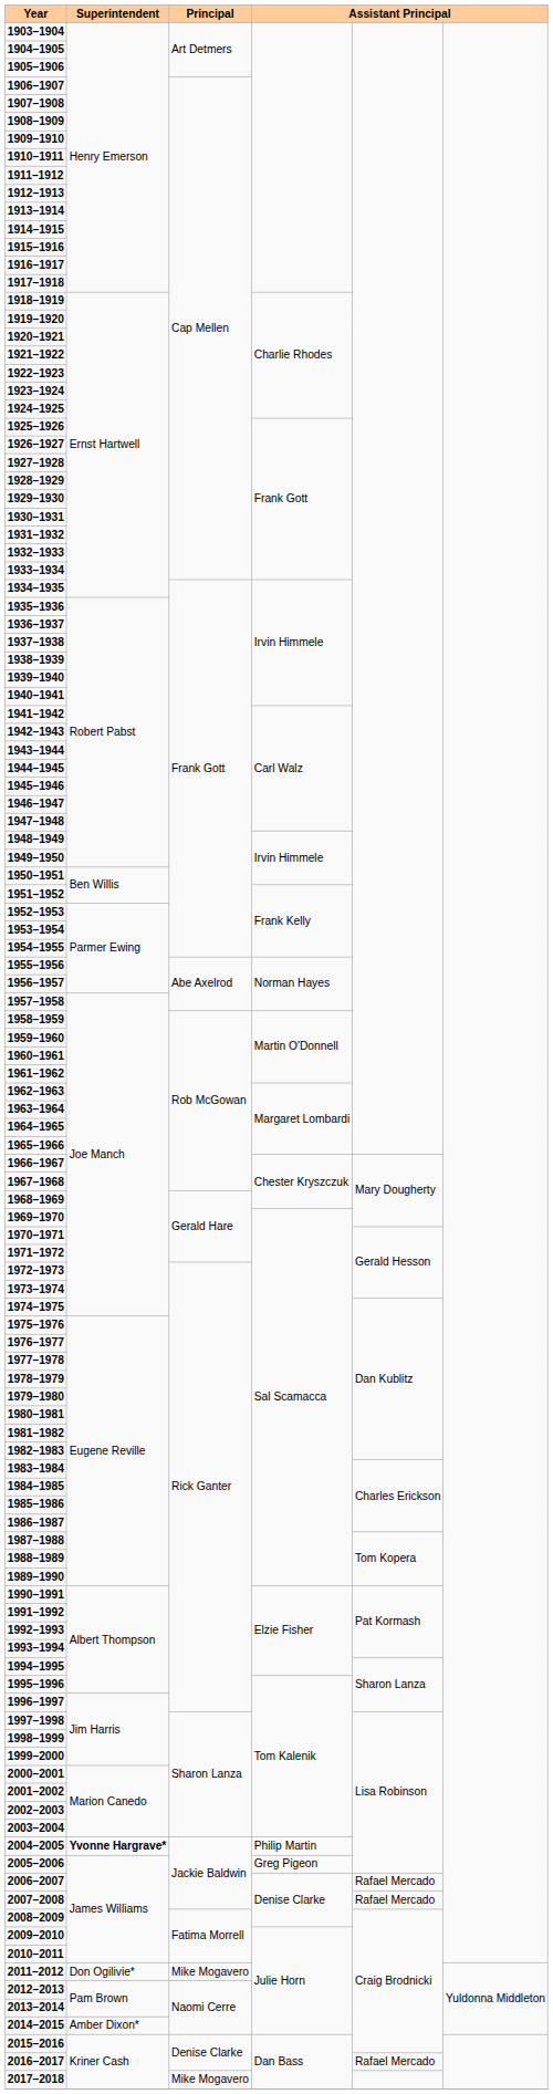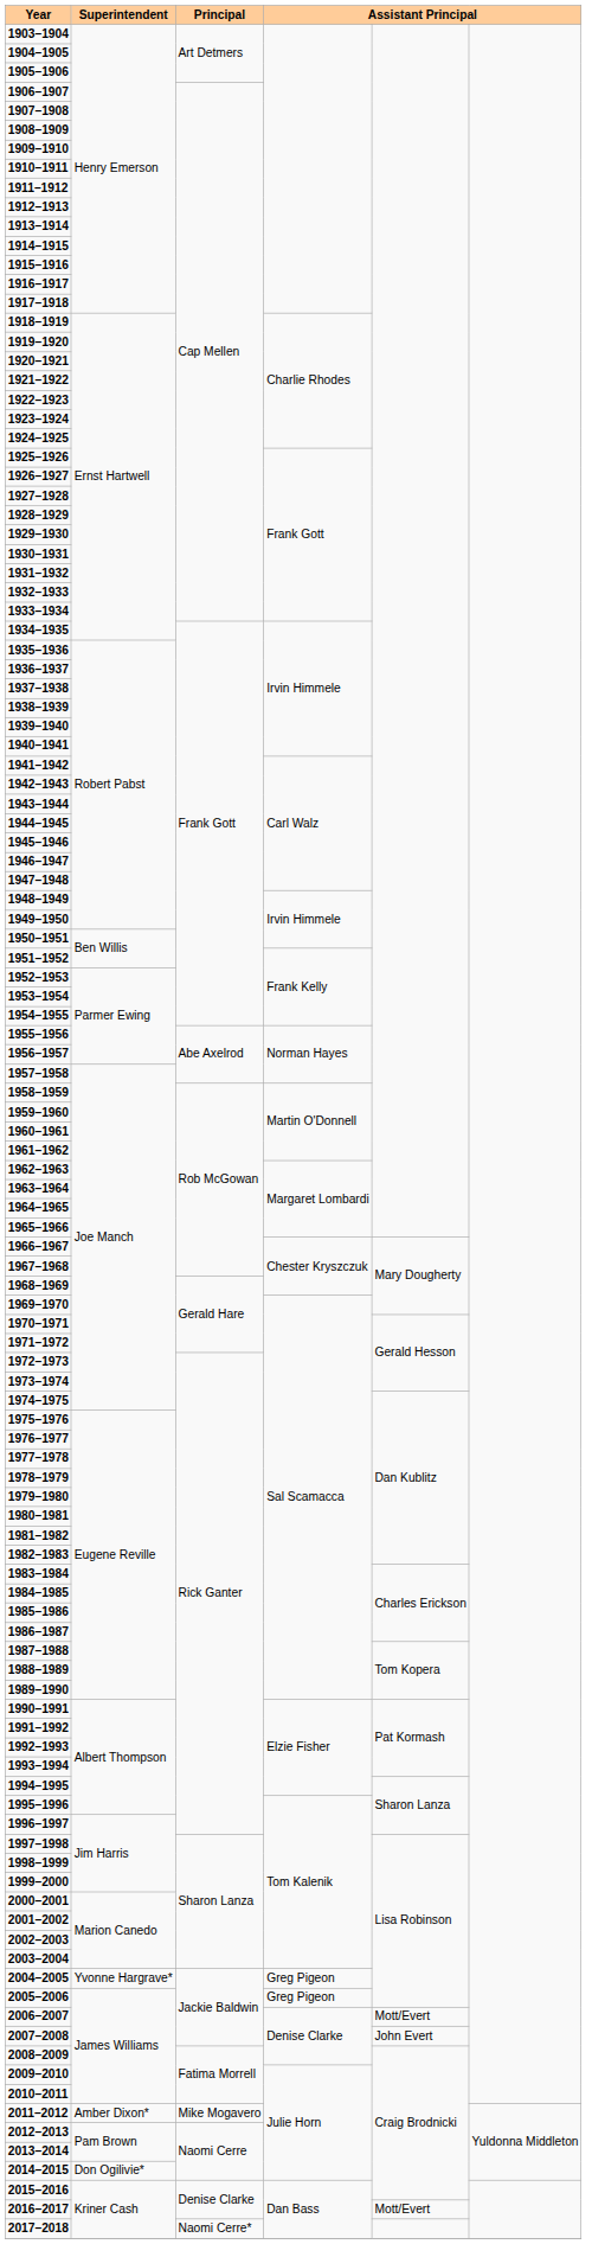2004–2005 | Superintendent: bold -> normal
2004–2005 | column 4: Philip Martin -> Greg Pigeon
2006–2007 | column 5: Rafael Mercado -> Mott/Evert
2007–2008 | column 5: Rafael Mercado -> John Evert
2011–2012 | Superintendent: Don Ogilivie* -> Amber Dixon*
2014–2015 | Superintendent: Amber Dixon* -> Don Ogilivie*
2016–2017 | column 5: Rafael Mercado -> Mott/Evert
2017–2018 | Principal: Mike Mogavero -> Naomi Cerre*
